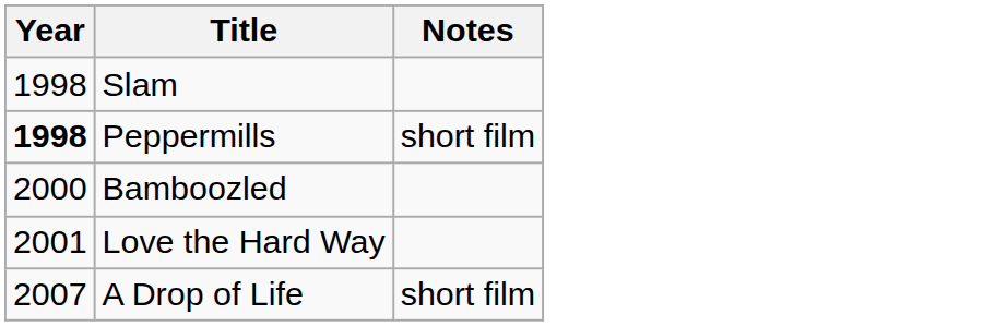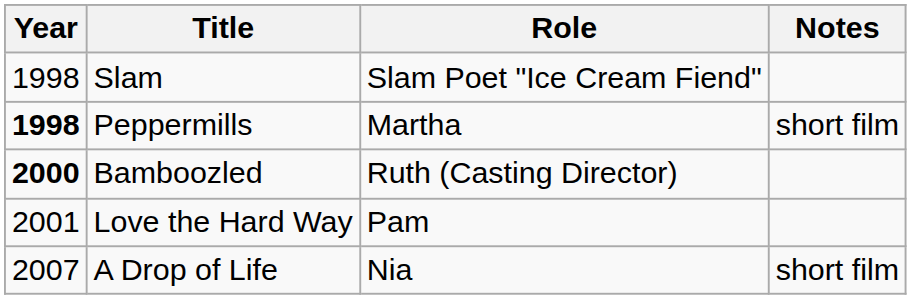+ column: Role | Slam Poet "Ice Cream Fiend" | Martha | Ruth (Casting Director) | Pam | Nia
Bamboozled | Year: normal -> bold
